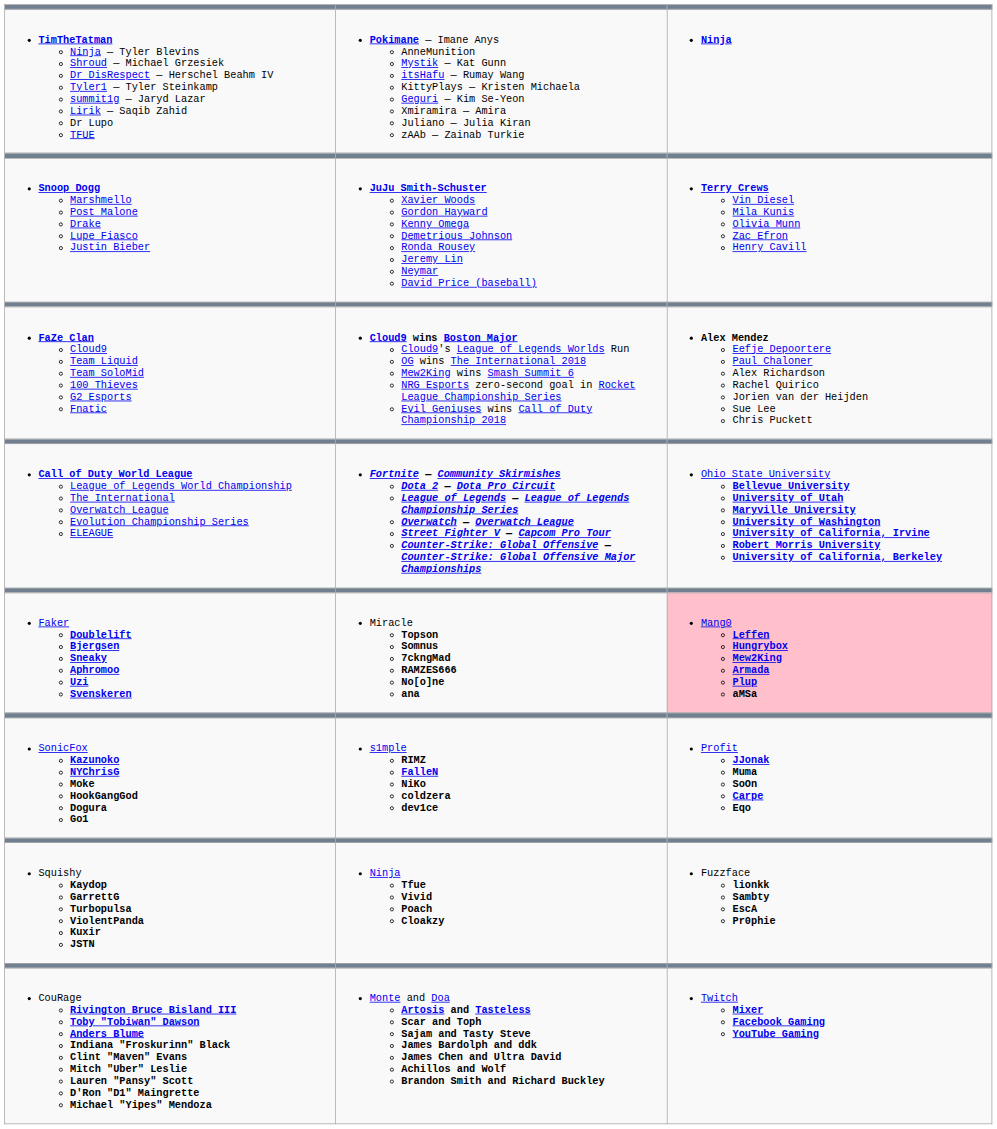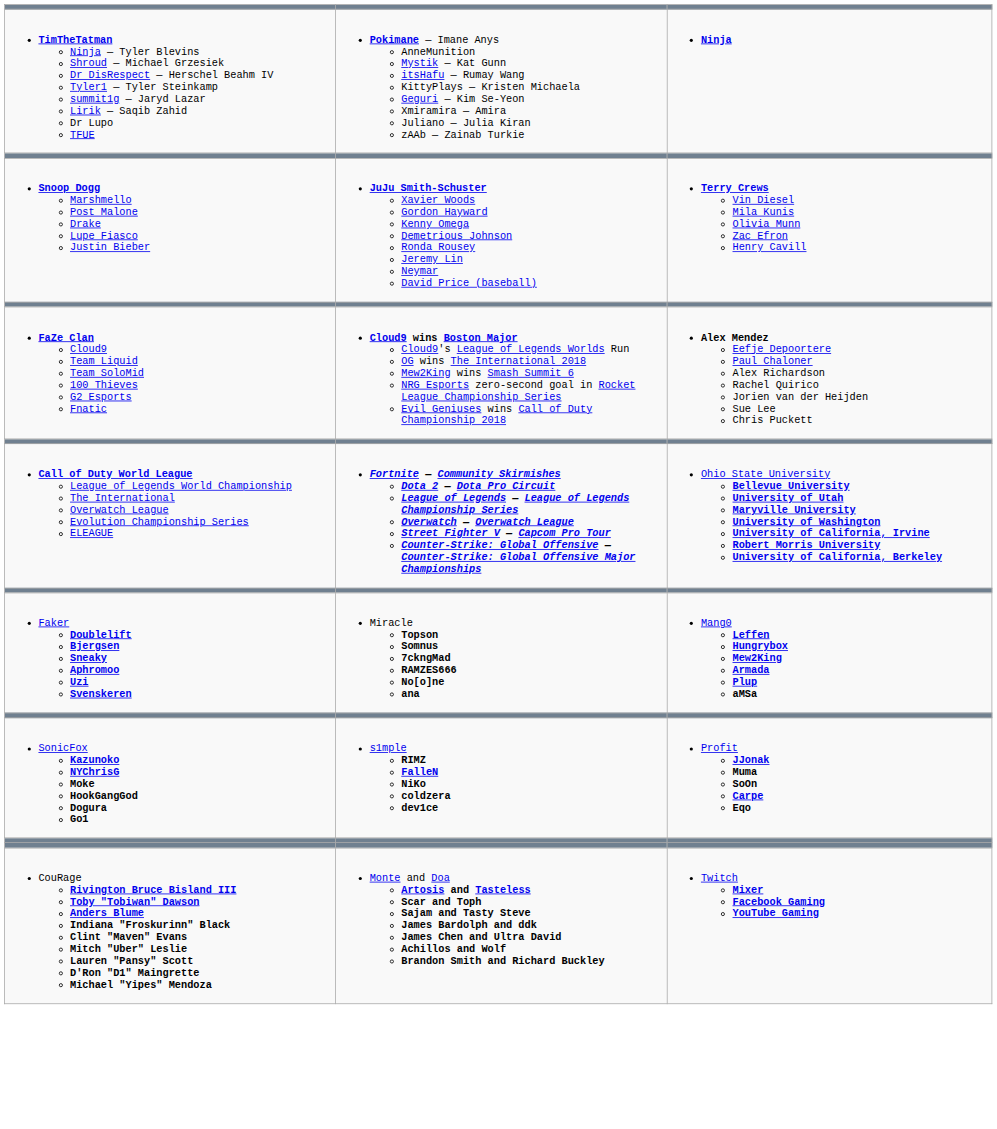Faker Doublelift Bjergsen Sneaky Aphromoo Uzi Svenskeren | column 3: pink background -> no background
- row: Squishy Kaydop GarrettG Turbopulsa ViolentPanda Kuxir JSTN | Ninja Tfue Vivid Poach Cloakzy | Fuzzface lionkk Sambty EscA Pr0phie
